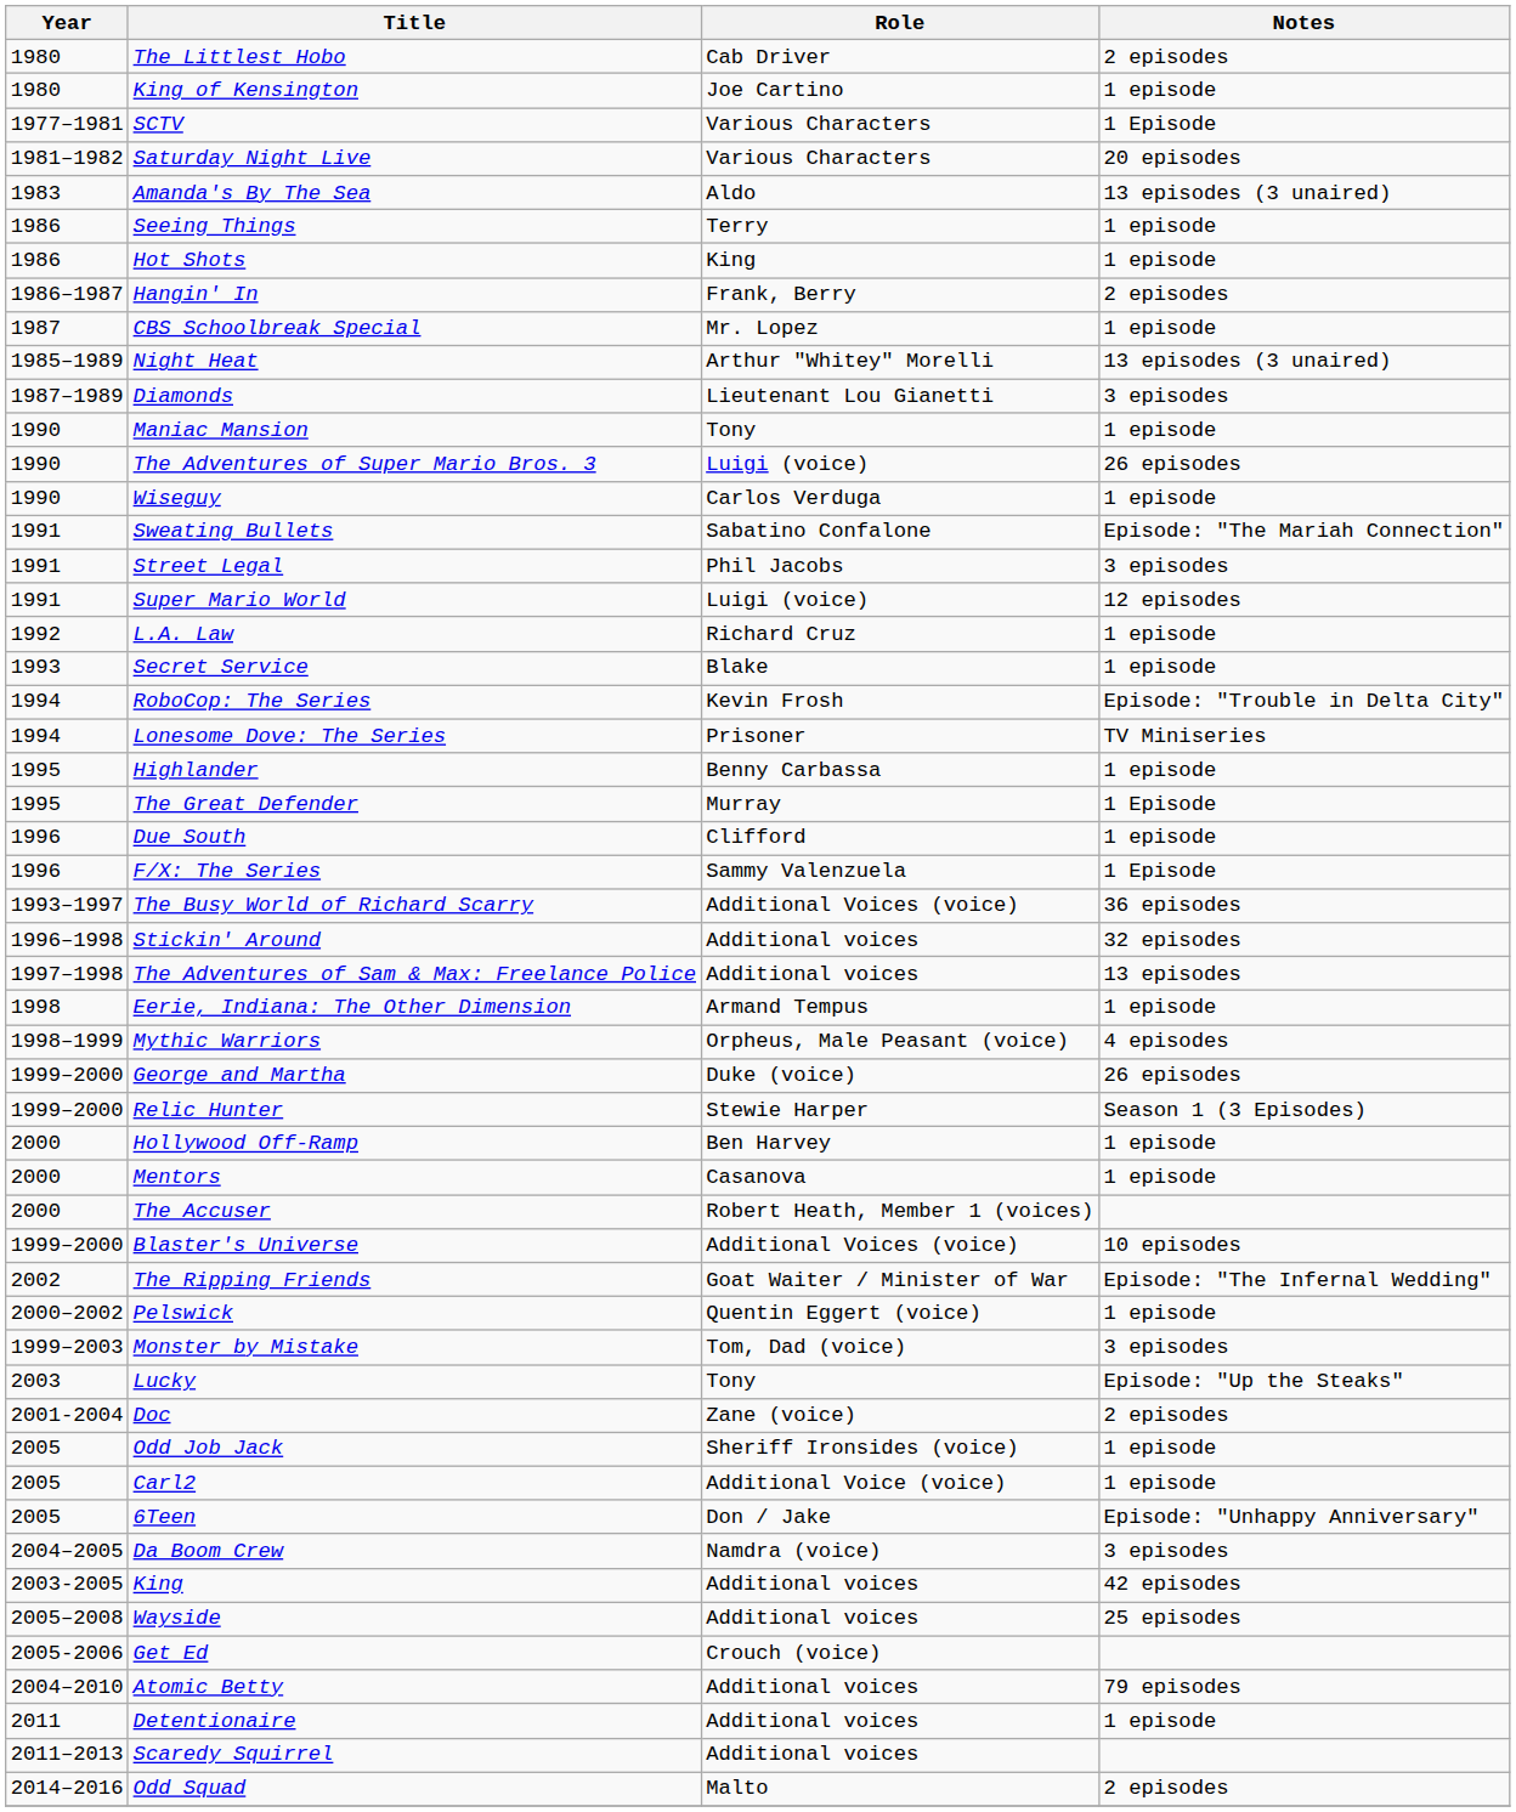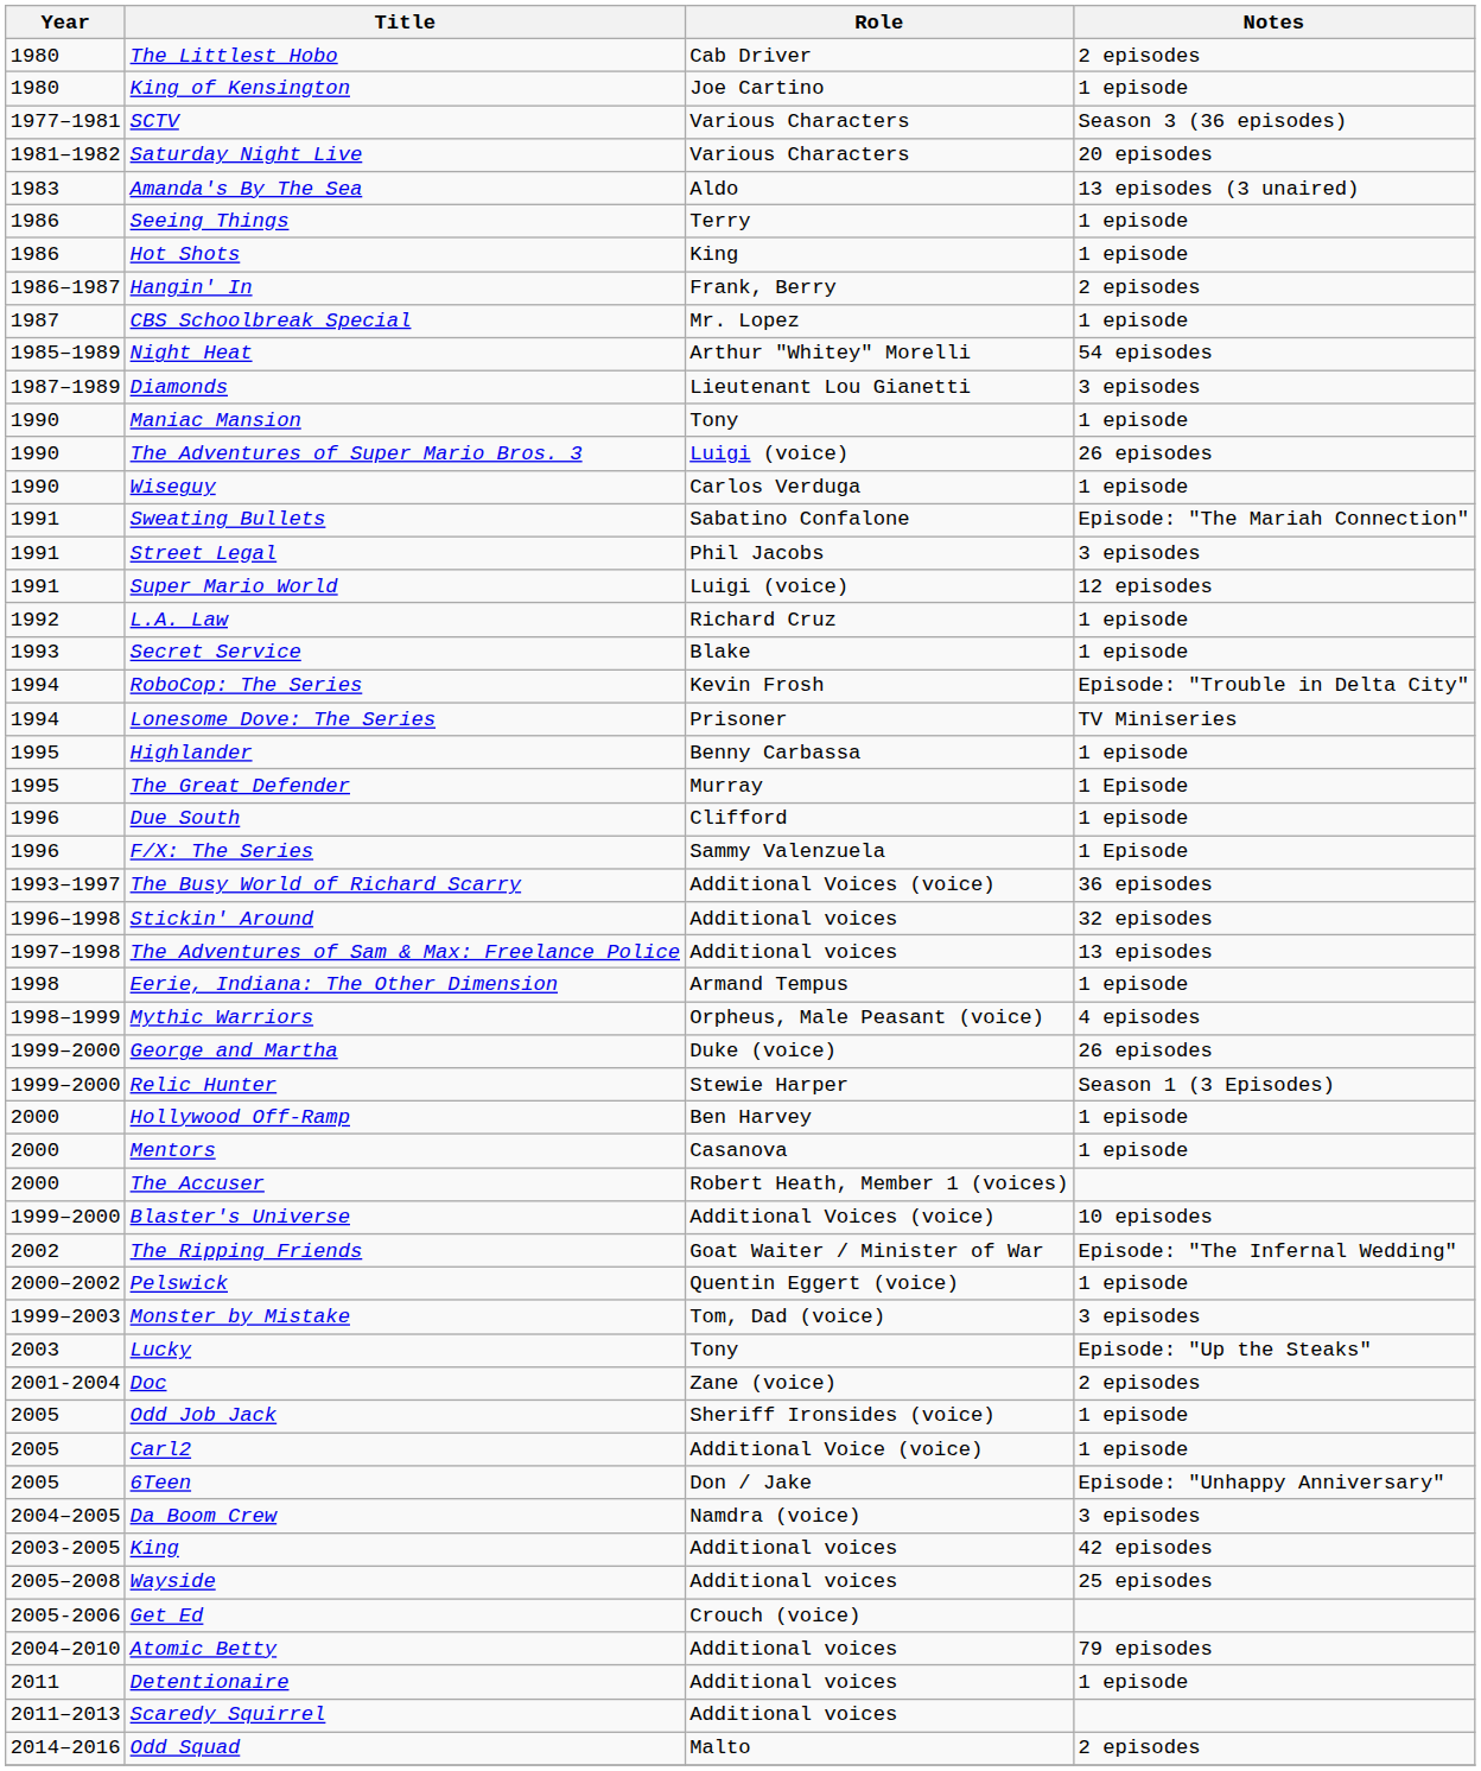SCTV | Notes: 1 Episode -> Season 3 (36 episodes)
Night Heat | Notes: 13 episodes (3 unaired) -> 54 episodes
